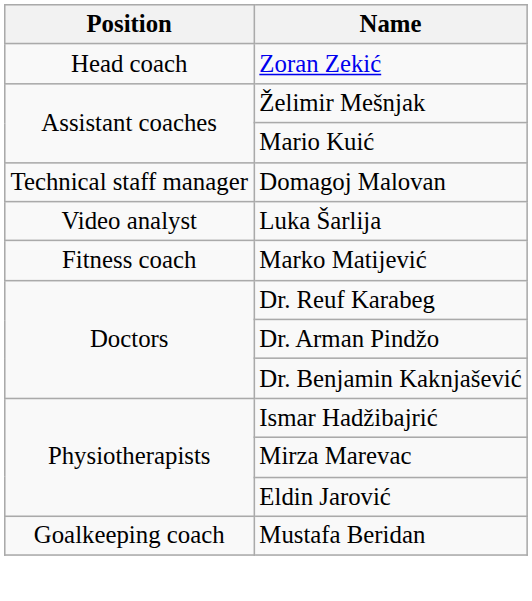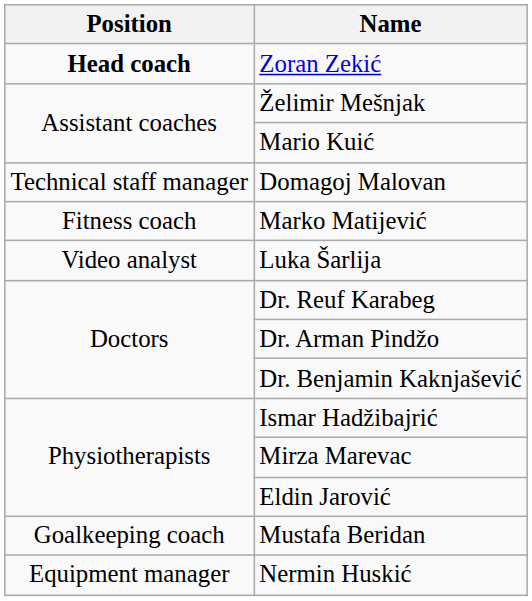Zoran Zekić | Position: normal -> bold
rows swapped: Marko Matijević <-> Luka Šarlija
+ row: Equipment manager | Nermin Huskić
